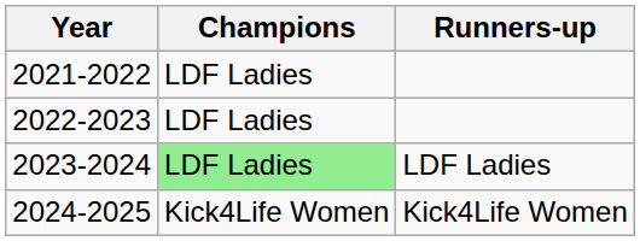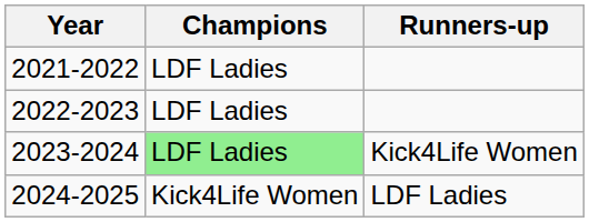2023-2024 | Runners-up: LDF Ladies -> Kick4Life Women
2024-2025 | Runners-up: Kick4Life Women -> LDF Ladies
